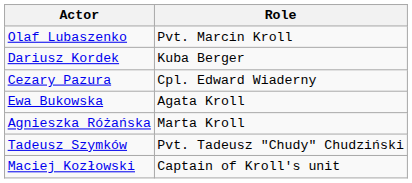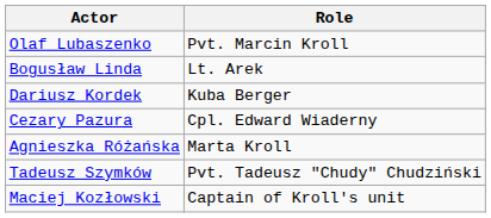+ row: Bogusław Linda | Lt. Arek
- row: Ewa Bukowska | Agata Kroll
